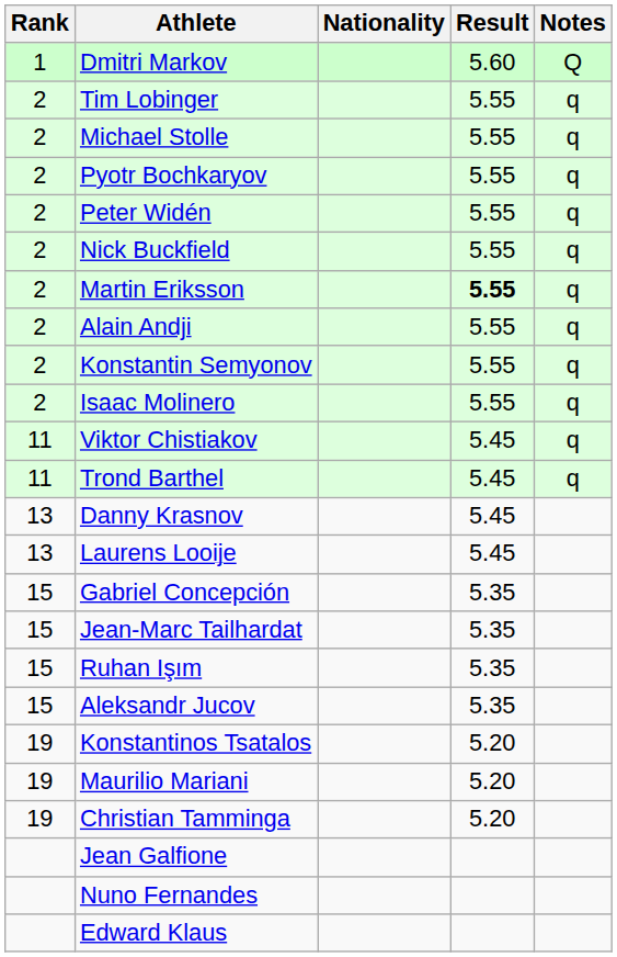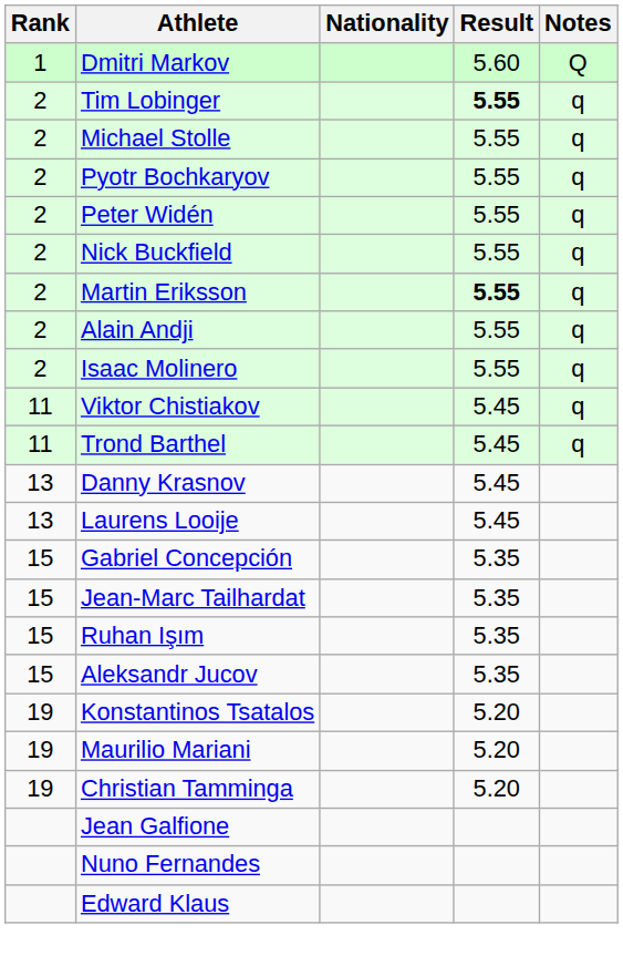Tim Lobinger | Result: normal -> bold
- row: 2 | Konstantin Semyonov | 5.55 | q
